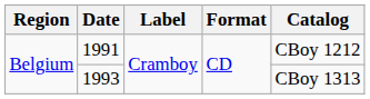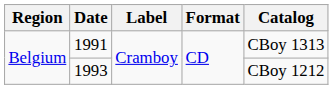1991 | Catalog: CBoy 1212 -> CBoy 1313
1993 | Catalog: CBoy 1313 -> CBoy 1212
